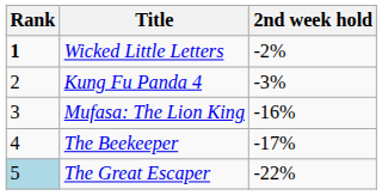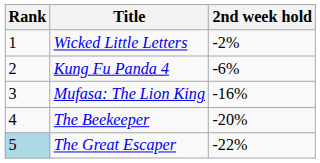Wicked Little Letters | Rank: bold -> normal
Kung Fu Panda 4 | 2nd week hold: -3% -> -6%
The Beekeeper | 2nd week hold: -17% -> -20%
